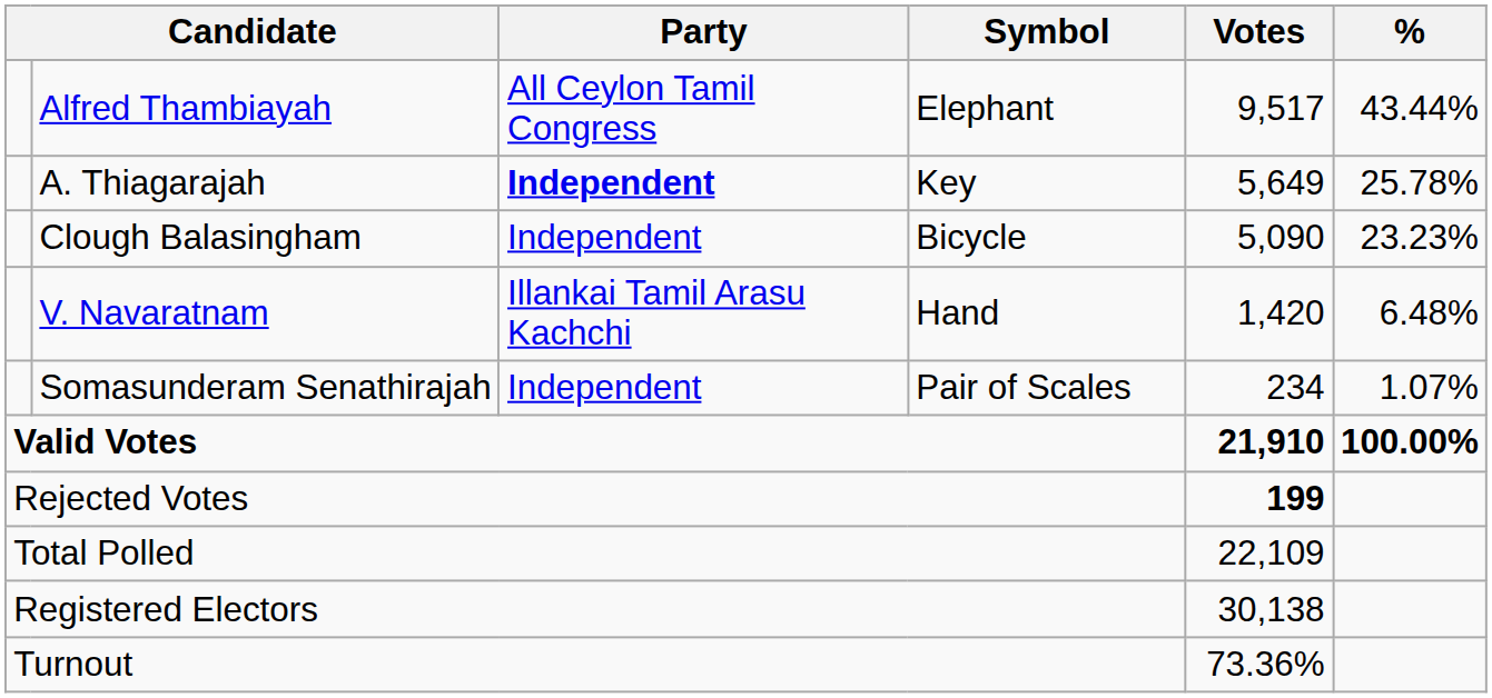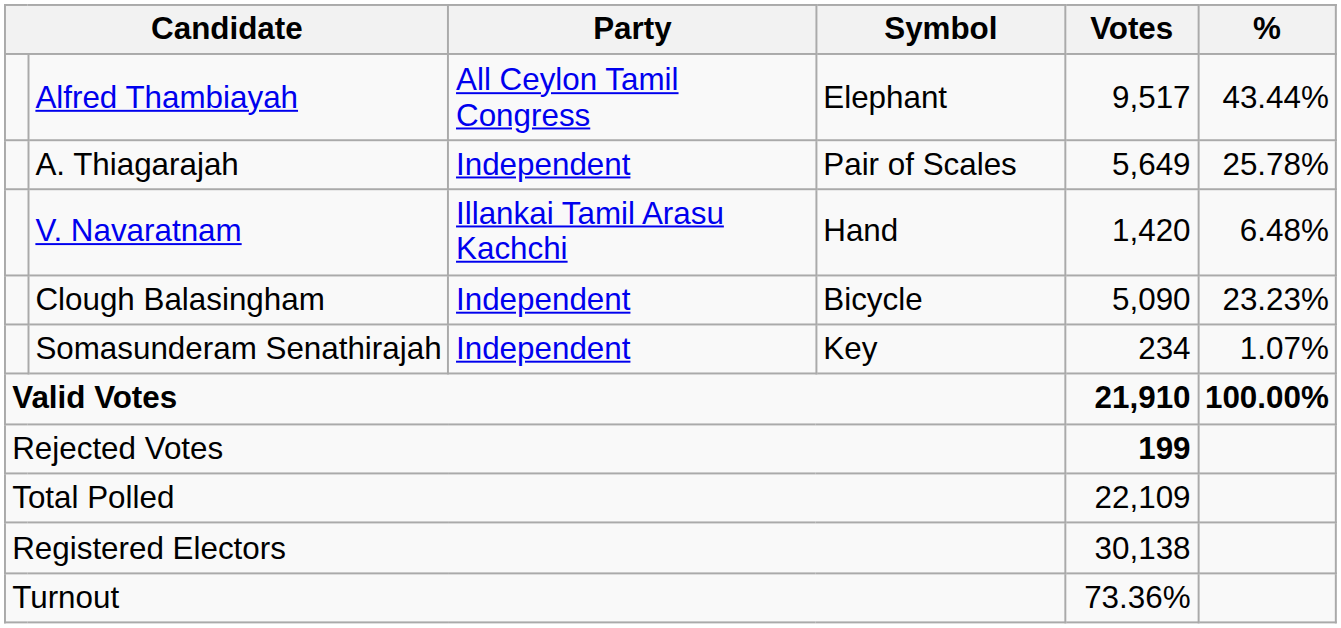A. Thiagarajah | Party: bold -> normal
A. Thiagarajah | Symbol: Key -> Pair of Scales
rows swapped: Clough Balasingham <-> V. Navaratnam
Somasunderam Senathirajah | Symbol: Pair of Scales -> Key
